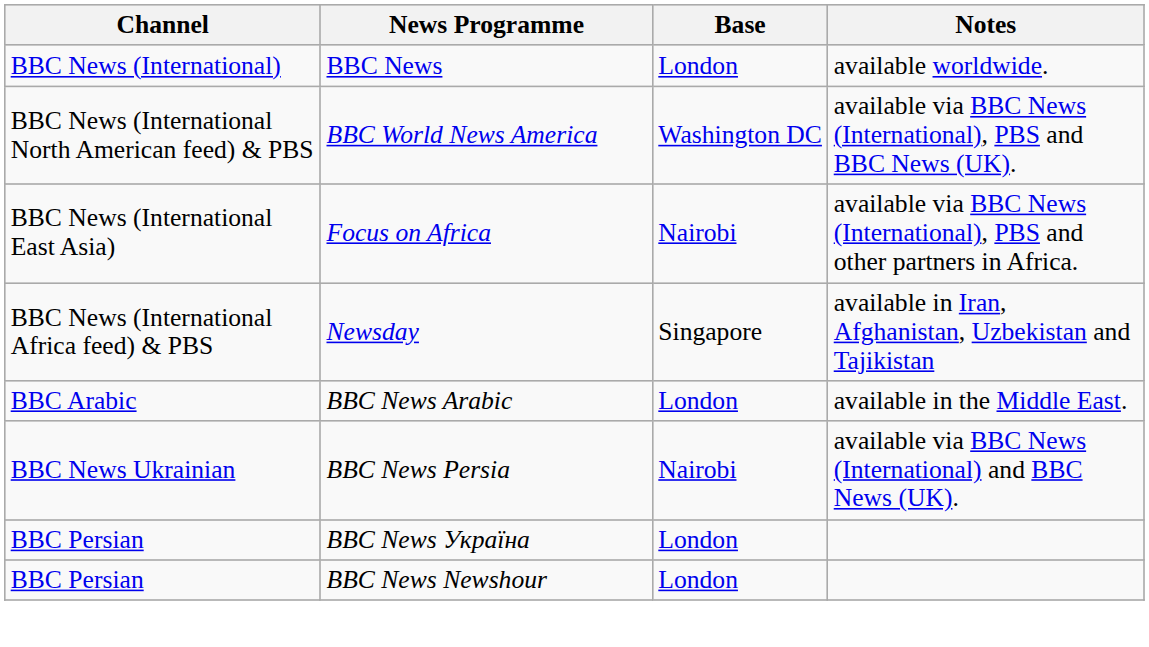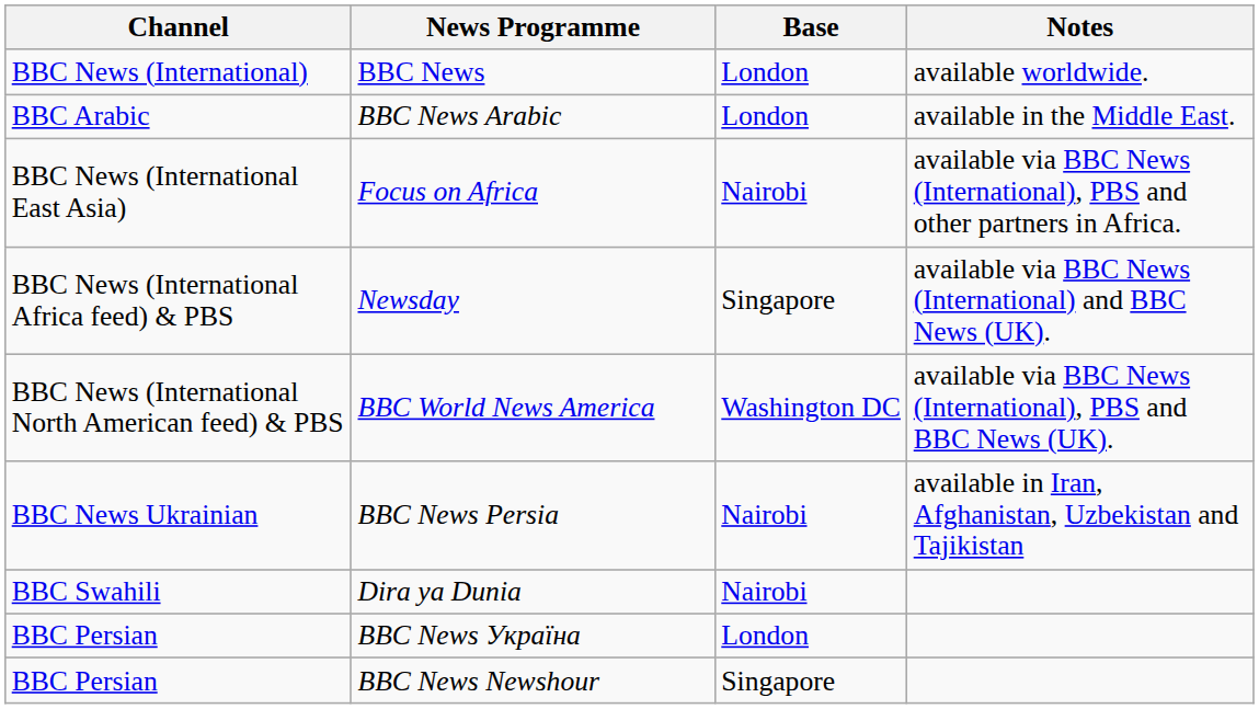rows swapped: BBC World News America <-> BBC News Arabic
Newsday | Notes: available in Iran, Afghanistan, Uzbekistan and Tajikistan -> available via BBC News (International) and BBC News (UK).
BBC News Persia | Notes: available via BBC News (International) and BBC News (UK). -> available in Iran, Afghanistan, Uzbekistan and Tajikistan
+ row: BBC Swahili | Dira ya Dunia | Nairobi
BBC News Newshour | Base: London -> Singapore
